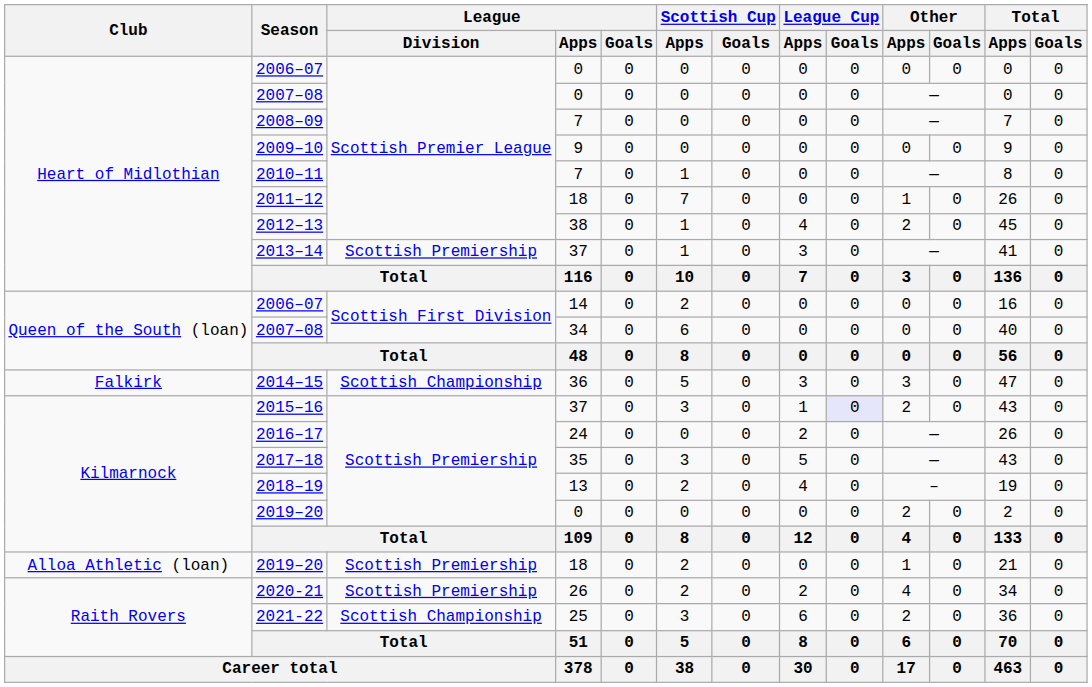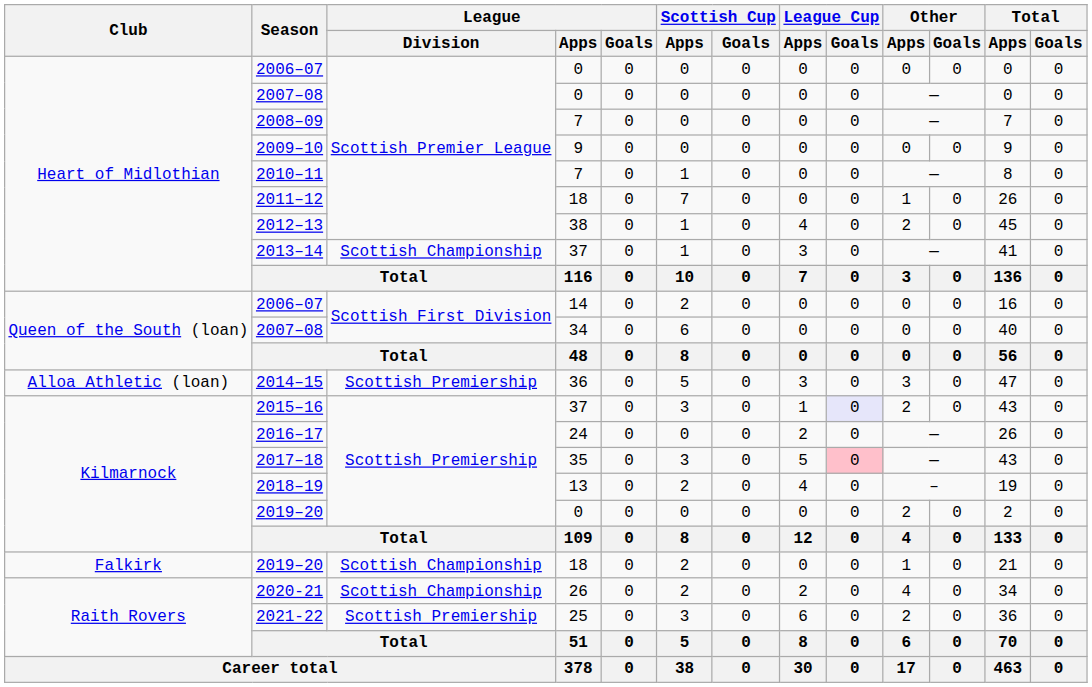2013–14 | League / Division: Scottish Premiership -> Scottish Championship
2014–15 | Club: Falkirk -> Alloa Athletic (loan)
2014–15 | League / Division: Scottish Championship -> Scottish Premiership
2017–18 | League Cup / Goals: no background -> pink background
2019–20 / 18 | Club: Alloa Athletic (loan) -> Falkirk
2019–20 / 18 | League / Division: Scottish Premiership -> Scottish Championship
2020-21 | League / Division: Scottish Premiership -> Scottish Championship
2021-22 | League / Division: Scottish Championship -> Scottish Premiership
